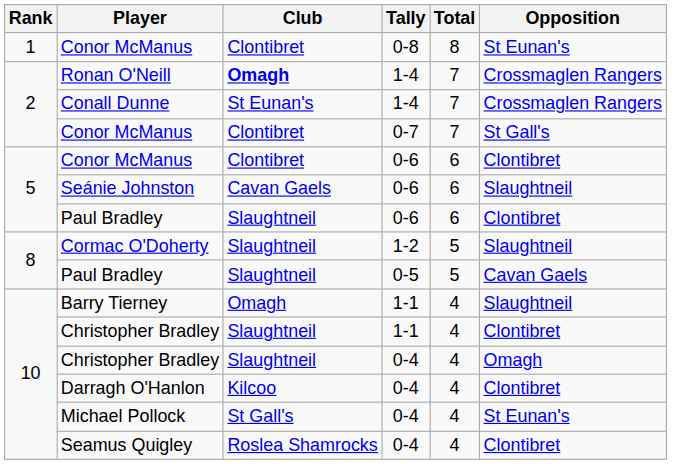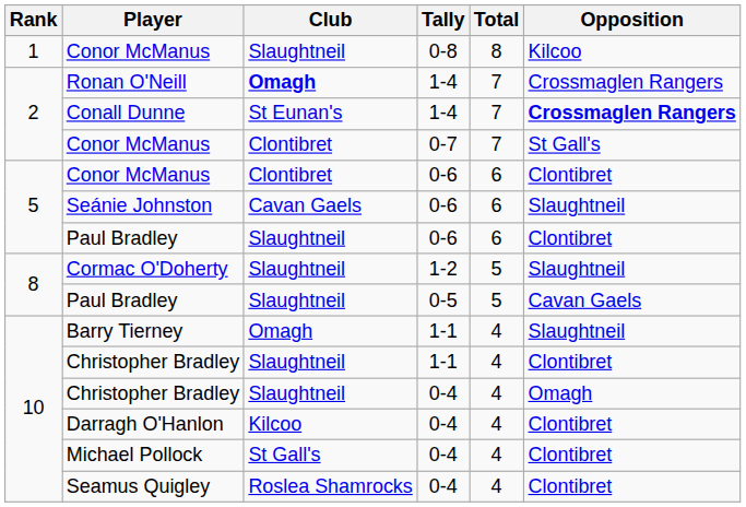Conor McManus / 0-8 | Club: Clontibret -> Slaughtneil
Conor McManus / 0-8 | Opposition: St Eunan's -> Kilcoo
Conall Dunne | Opposition: normal -> bold
Michael Pollock | Opposition: St Eunan's -> Clontibret
